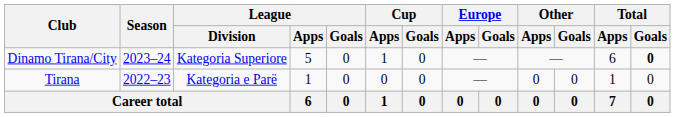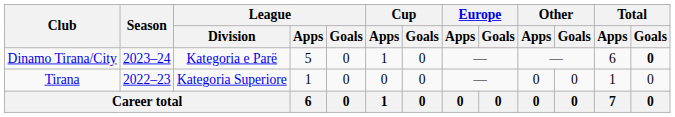Dinamo Tirana/City | League / Division: Kategoria Superiore -> Kategoria e Parë
Tirana | League / Division: Kategoria e Parë -> Kategoria Superiore
